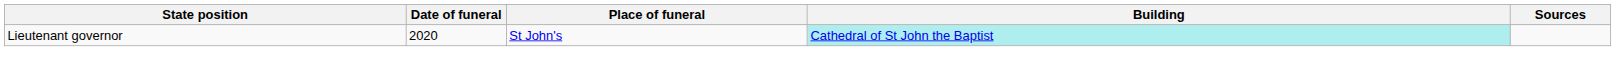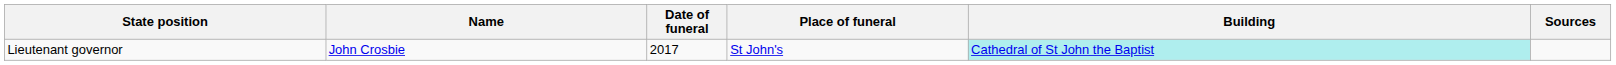+ column: Name | John Crosbie
Lieutenant governor | Date of funeral: 2020 -> 2017
